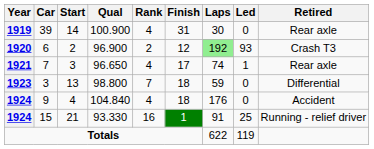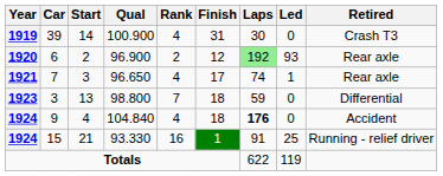39 | Retired: Rear axle -> Crash T3
6 | Retired: Crash T3 -> Rear axle
9 | Laps: normal -> bold
